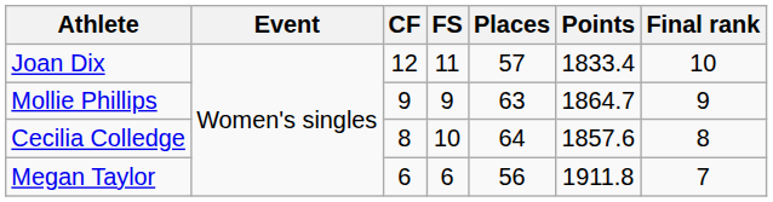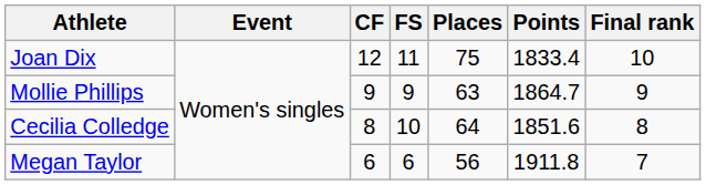Joan Dix | Places: 57 -> 75
Cecilia Colledge | Points: 1857.6 -> 1851.6
